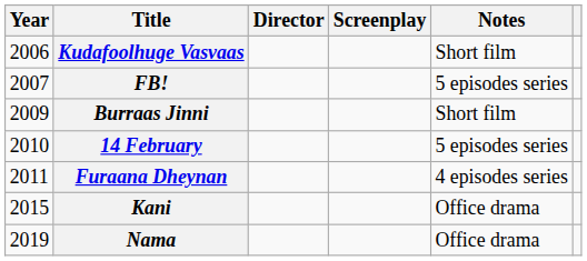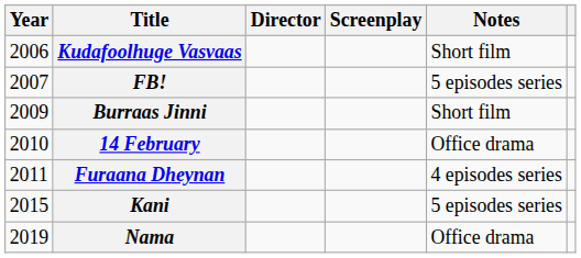14 February | Notes: 5 episodes series -> Office drama
Kani | Notes: Office drama -> 5 episodes series
